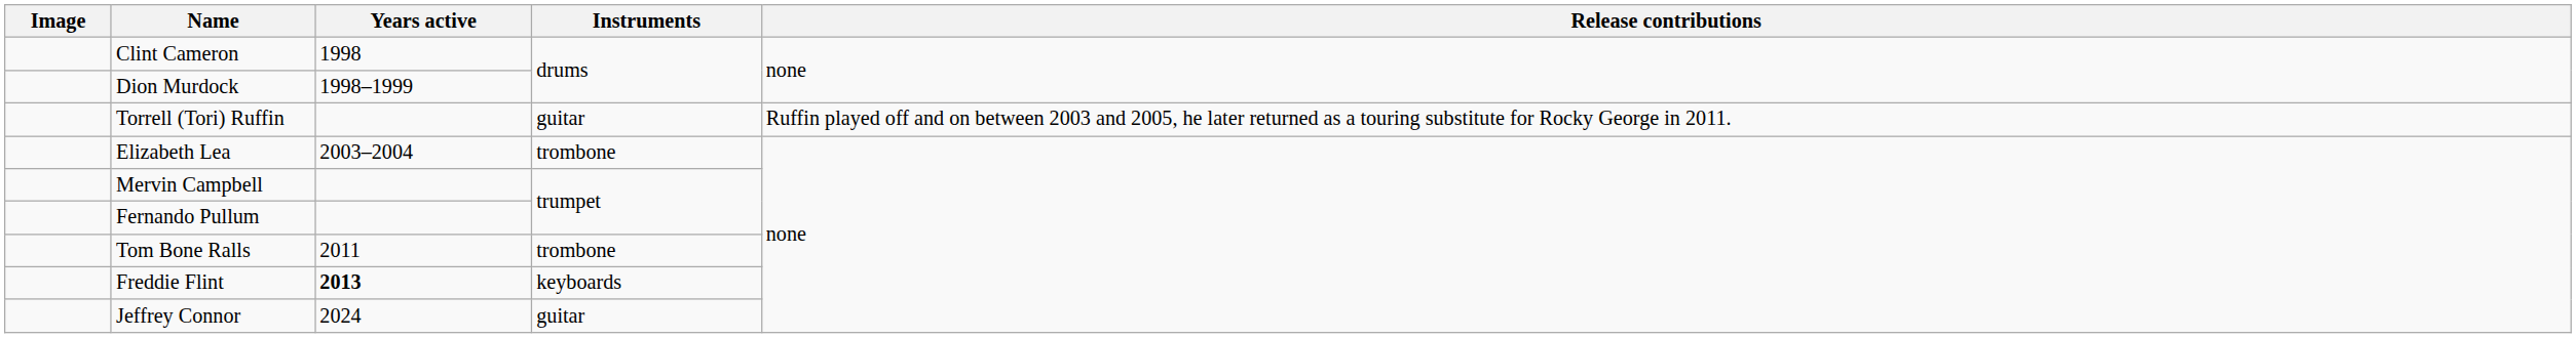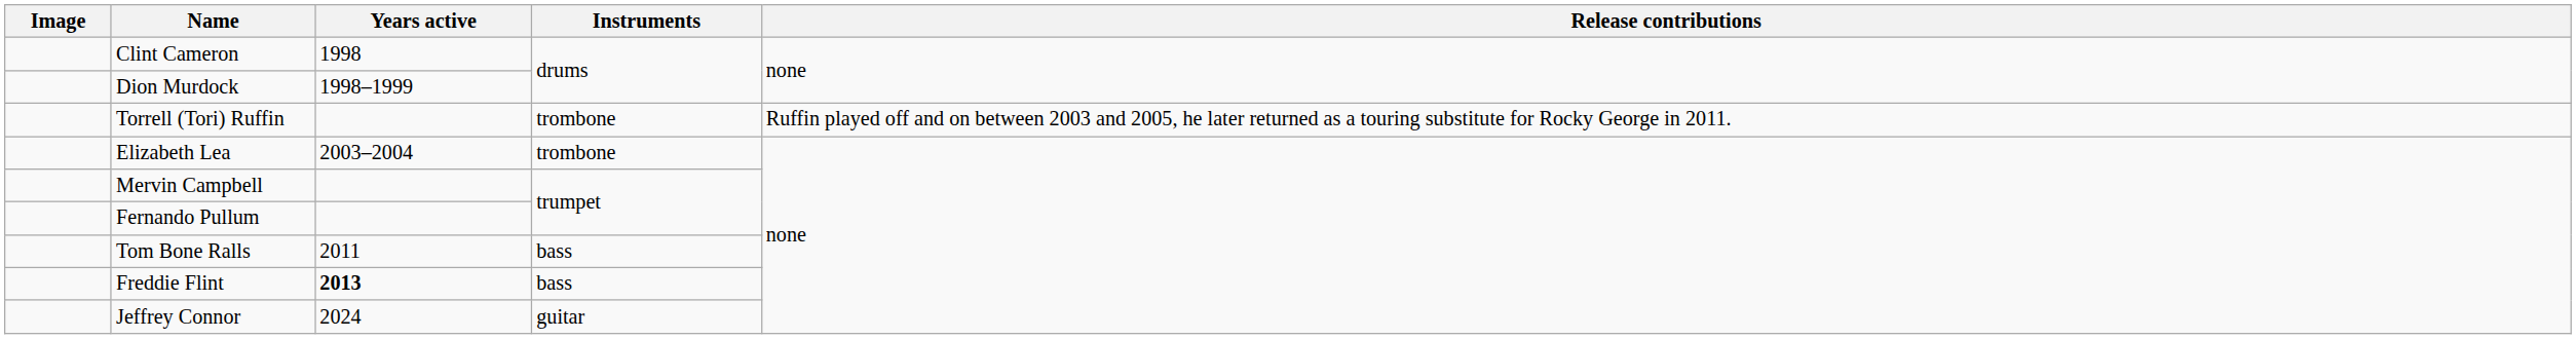Torrell (Tori) Ruffin | Instruments: guitar -> trombone
Tom Bone Ralls | Instruments: trombone -> bass
Freddie Flint | Instruments: keyboards -> bass
